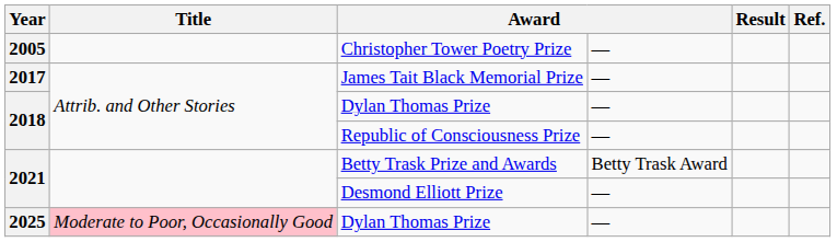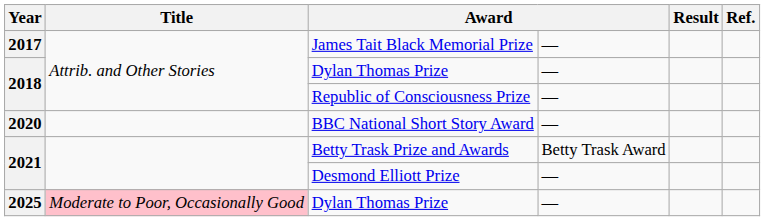- row: 2005 | Christopher Tower Poetry Prize | —
+ row: 2020 | BBC National Short Story Award | —
